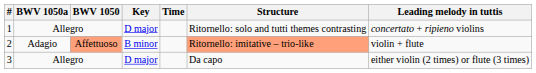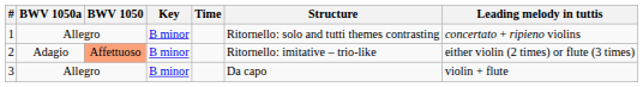1 | Key: D major -> B minor
2 | Structure: lightsalmon background -> no background
2 | Leading melody in tuttis: violin + flute -> either violin (2 times) or flute (3 times)
3 | Key: D major -> B minor
3 | Leading melody in tuttis: either violin (2 times) or flute (3 times) -> violin + flute
